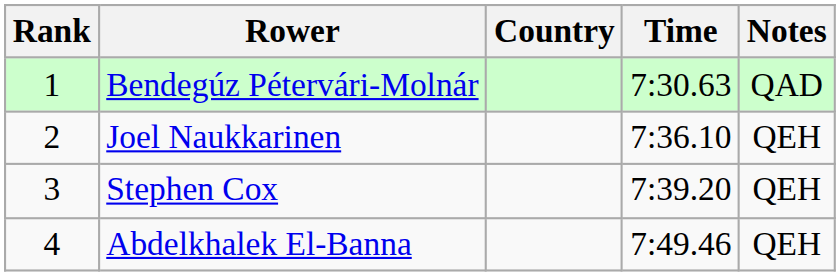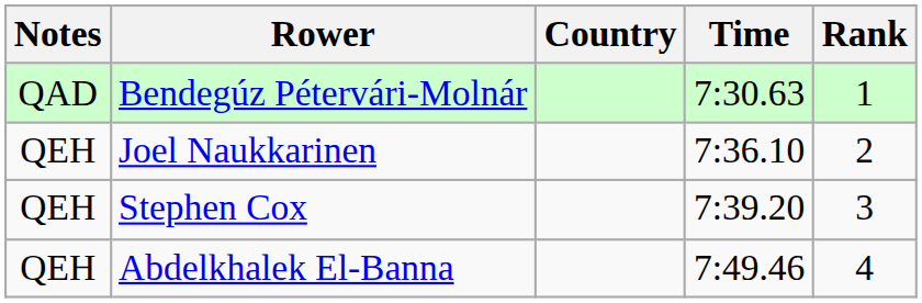columns swapped: Rank <-> Notes
